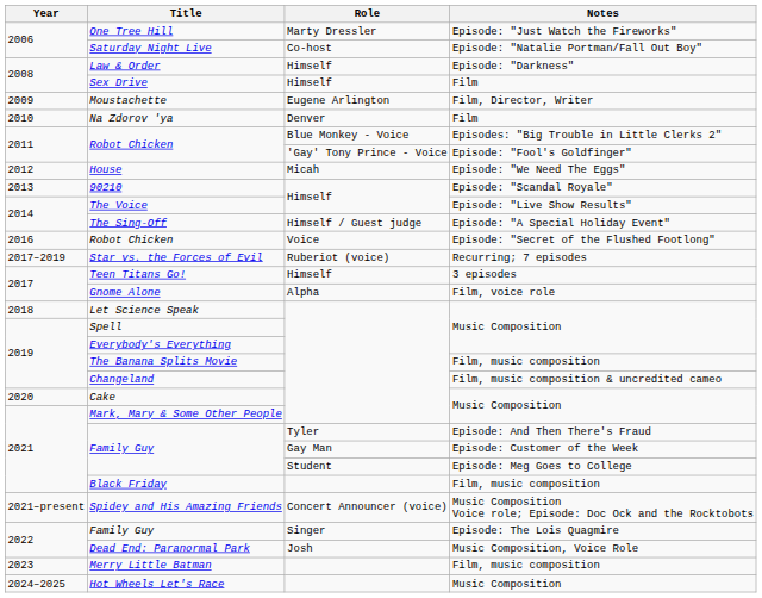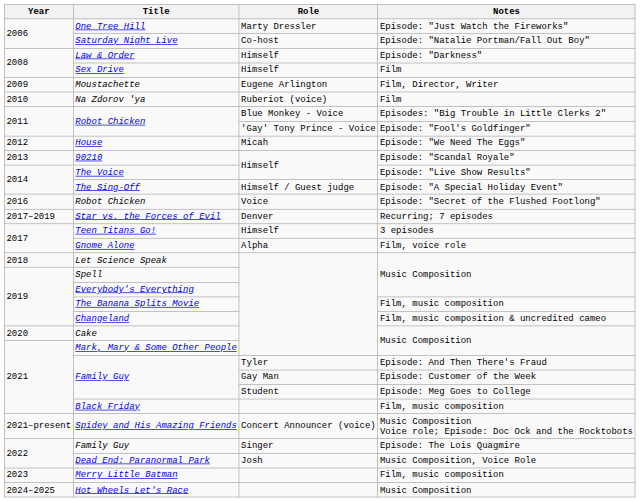Na Zdorov 'ya | Role: Denver -> Ruberiot (voice)
Star vs. the Forces of Evil | Role: Ruberiot (voice) -> Denver
